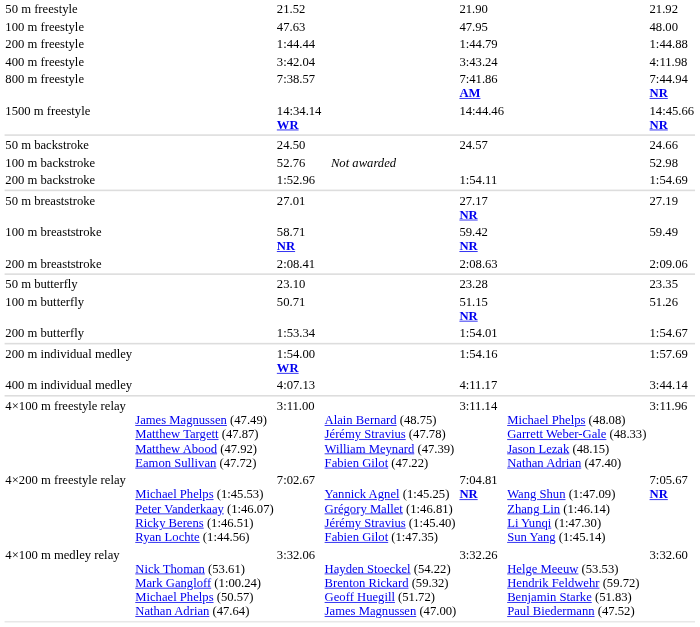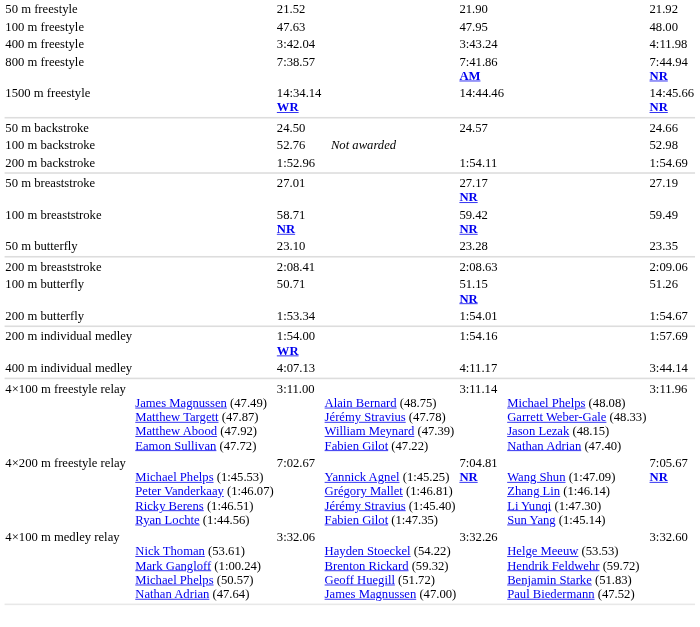- row: 200 m freestyle | 1:44.44 | 1:44.79 | 1:44.88
rows swapped: 200 m breaststroke <-> 50 m butterfly
